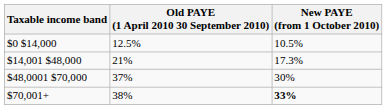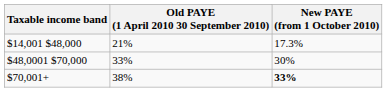- row: $0 $14,000 | 12.5% | 10.5%
$48,0001 $70,000 | Old PAYE (1 April 2010 30 September 2010): 37% -> 33%
